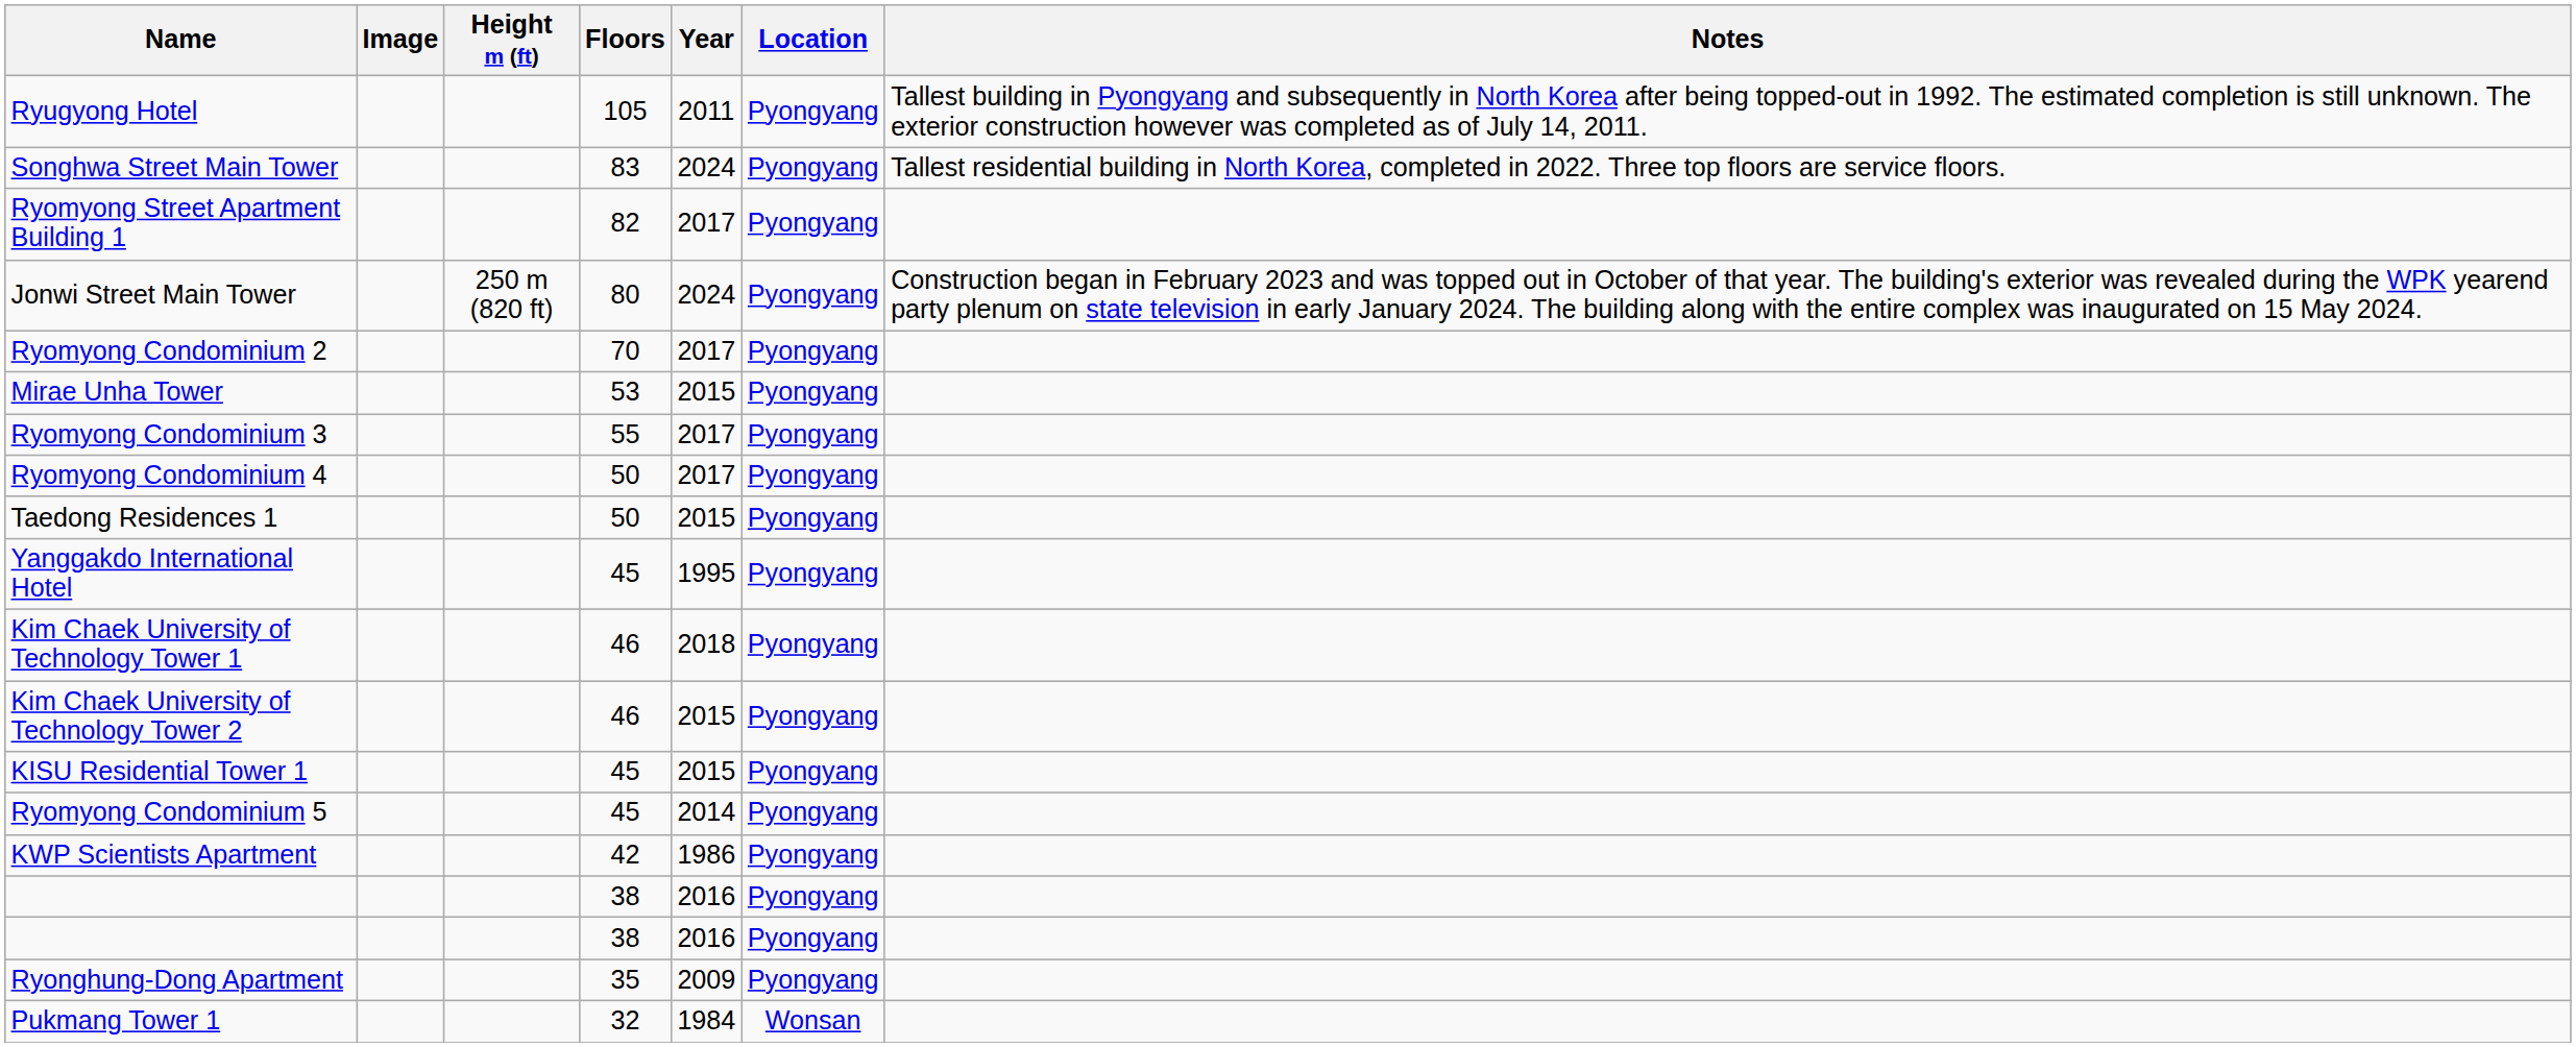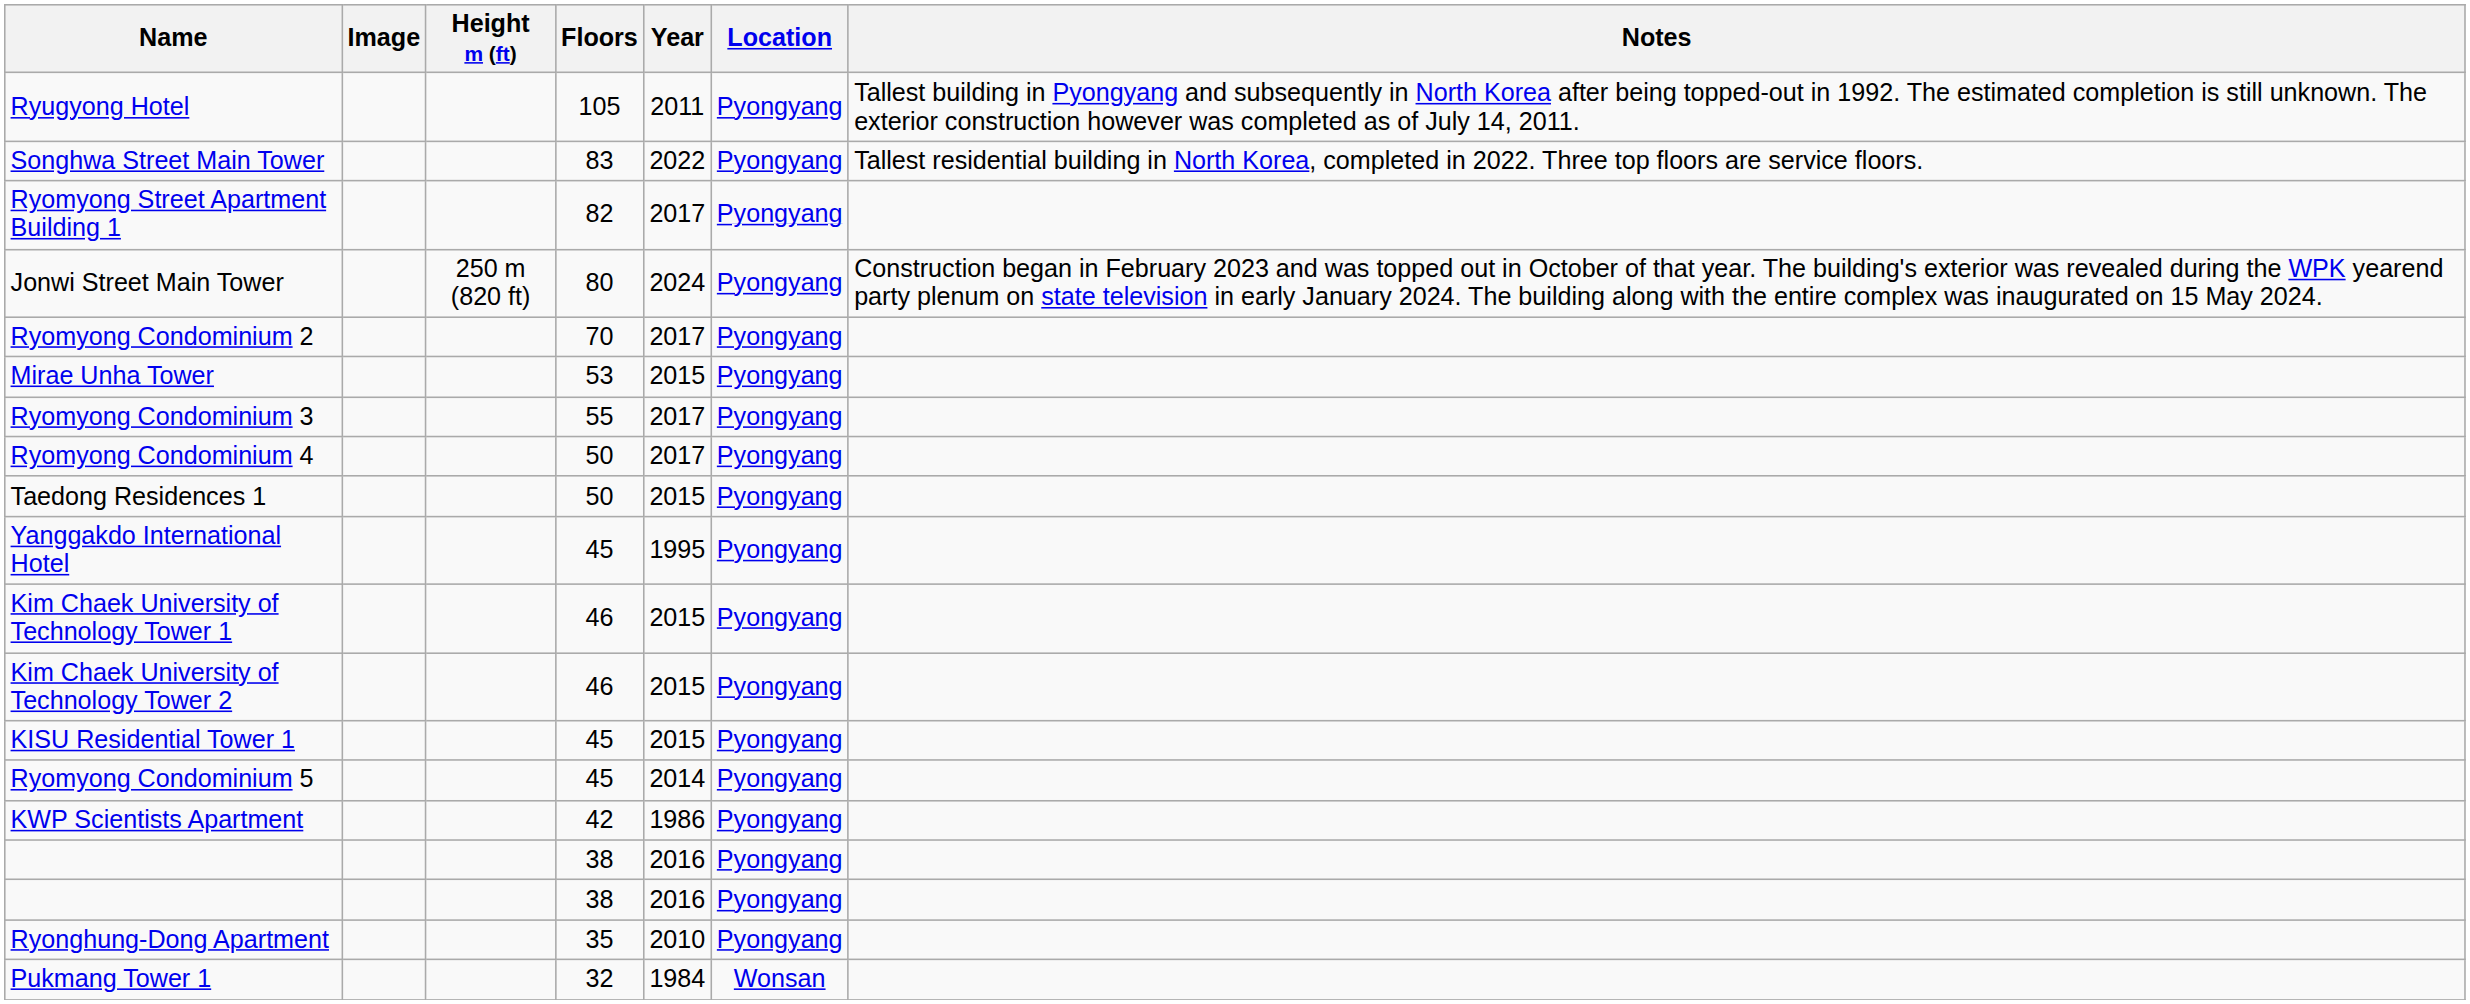Songhwa Street Main Tower | Year: 2024 -> 2022
Kim Chaek University of Technology Tower 1 | Year: 2018 -> 2015
Ryonghung-Dong Apartment | Year: 2009 -> 2010
